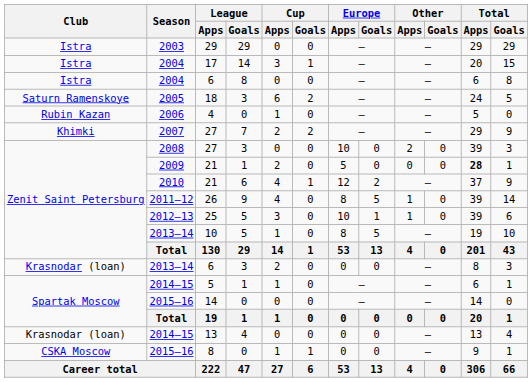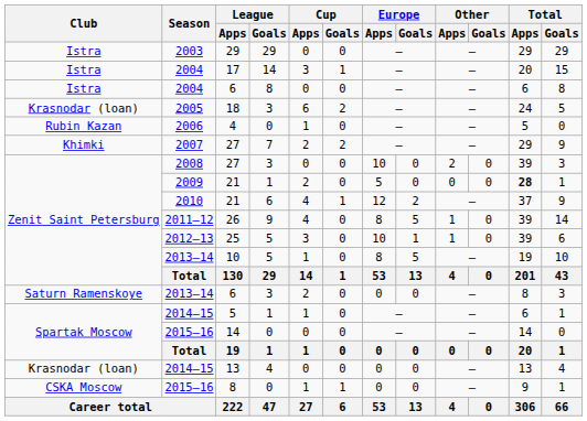18 | Club: Saturn Ramenskoye -> Krasnodar (loan)
2013–14 / 6 | Club: Krasnodar (loan) -> Saturn Ramenskoye
